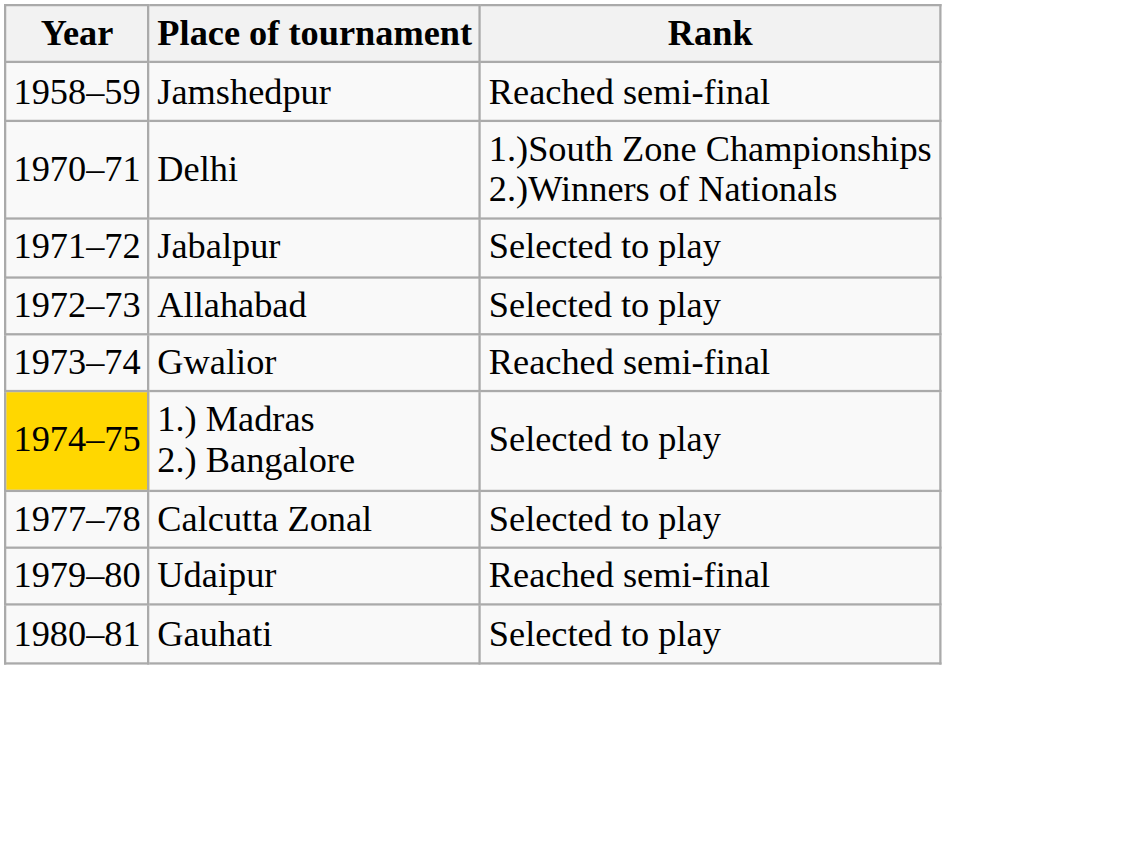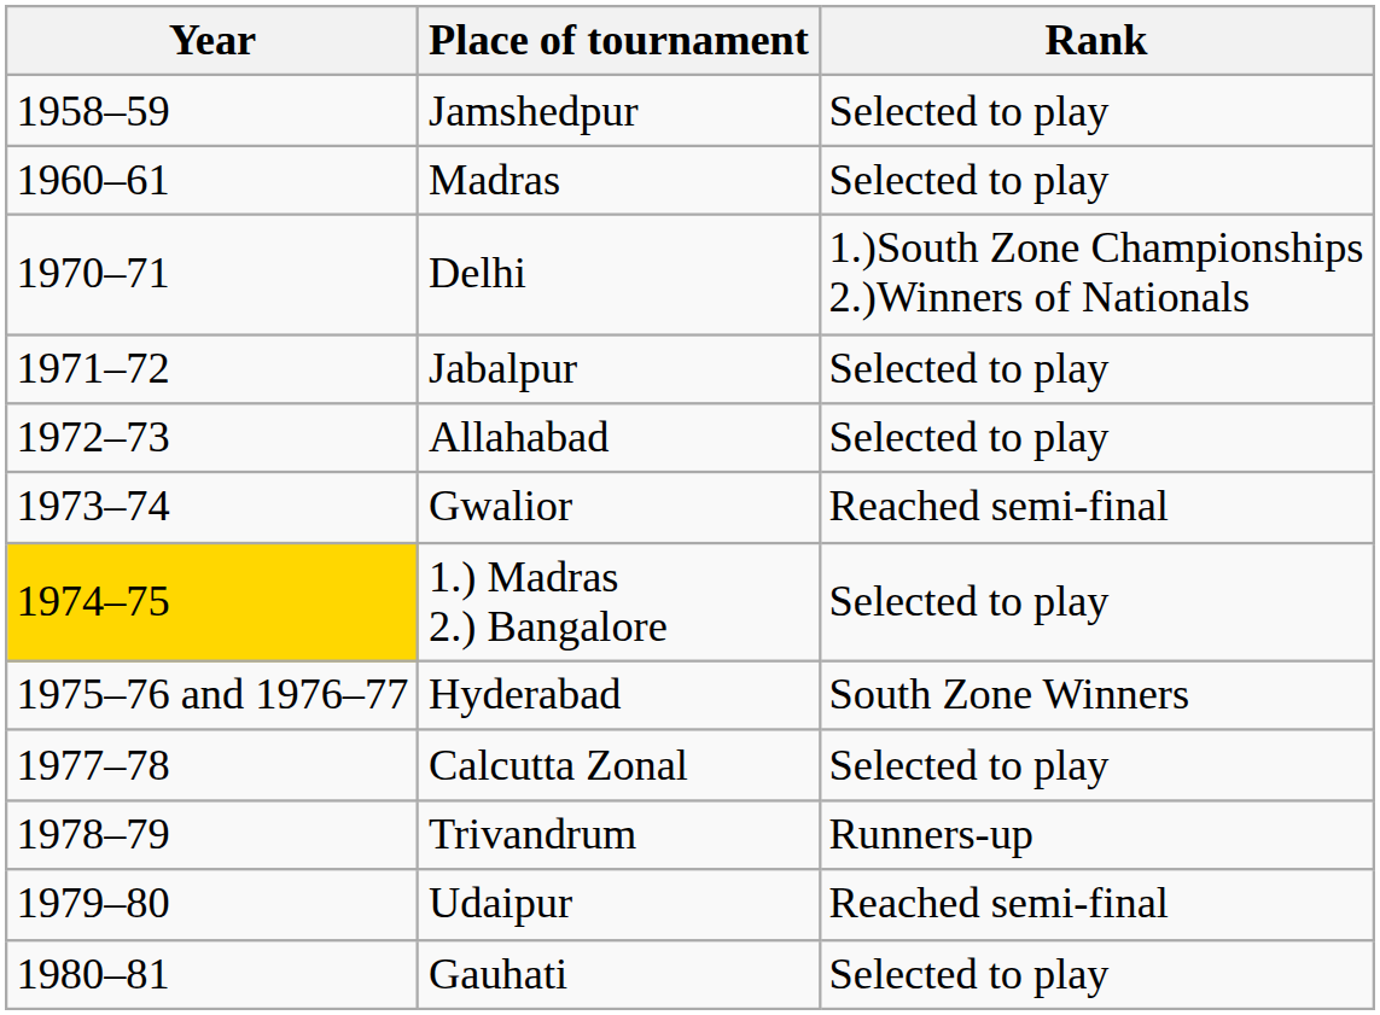Jamshedpur | Rank: Reached semi-final -> Selected to play
+ row: 1960–61 | Madras | Selected to play
+ row: 1975–76 and 1976–77 | Hyderabad | South Zone Winners
+ row: 1978–79 | Trivandrum | Runners-up
